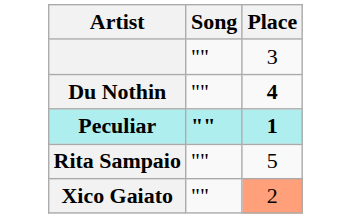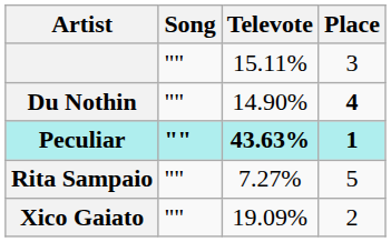+ column: Televote | 15.11% | 14.90% | 43.63% | 7.27% | 19.09%
Xico Gaiato | Place: lightsalmon background -> no background
